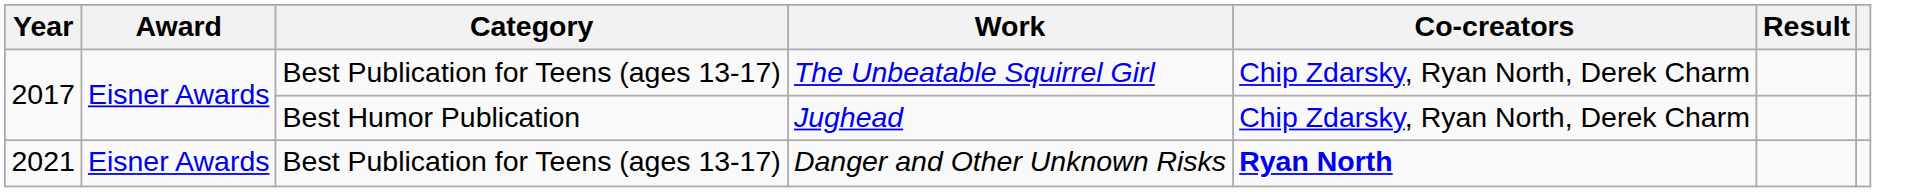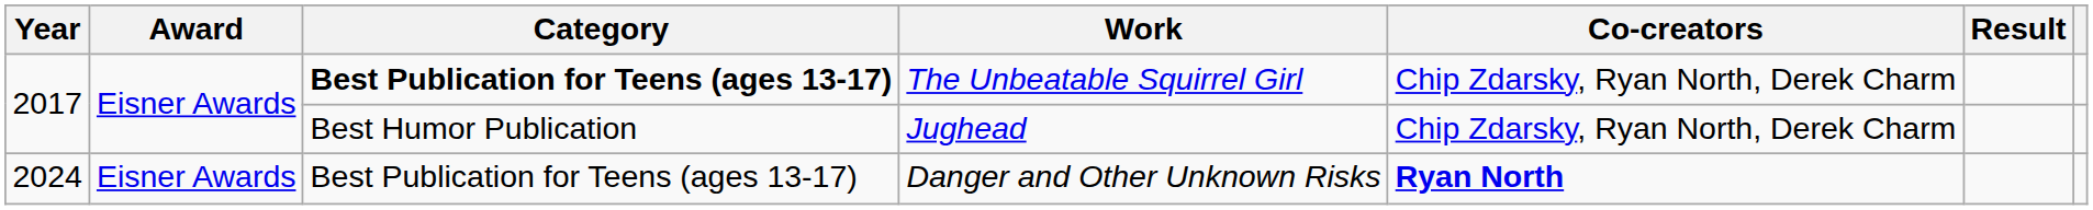The Unbeatable Squirrel Girl | Category: normal -> bold
Danger and Other Unknown Risks | Year: 2021 -> 2024
